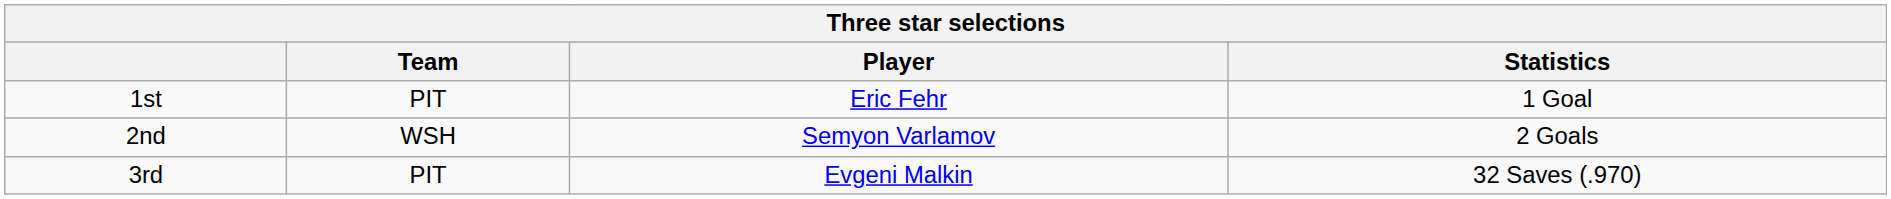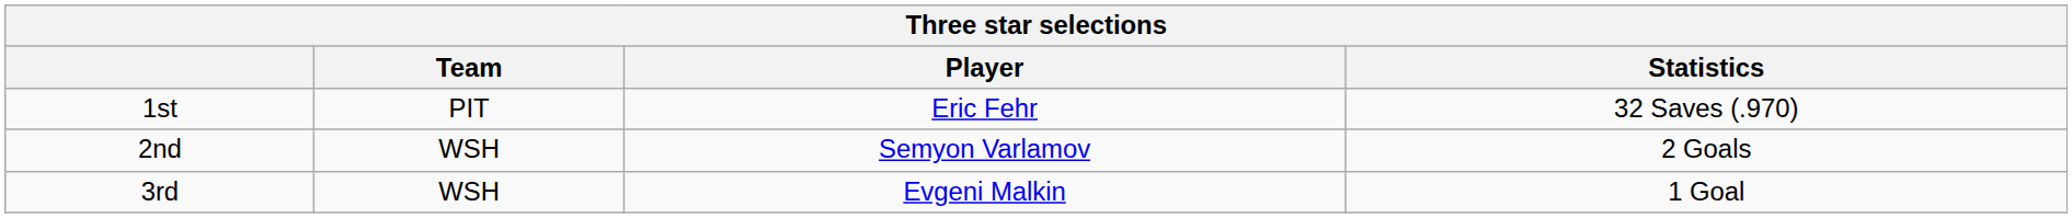1st | Statistics: 1 Goal -> 32 Saves (.970)
3rd | Team: PIT -> WSH
3rd | Statistics: 32 Saves (.970) -> 1 Goal
